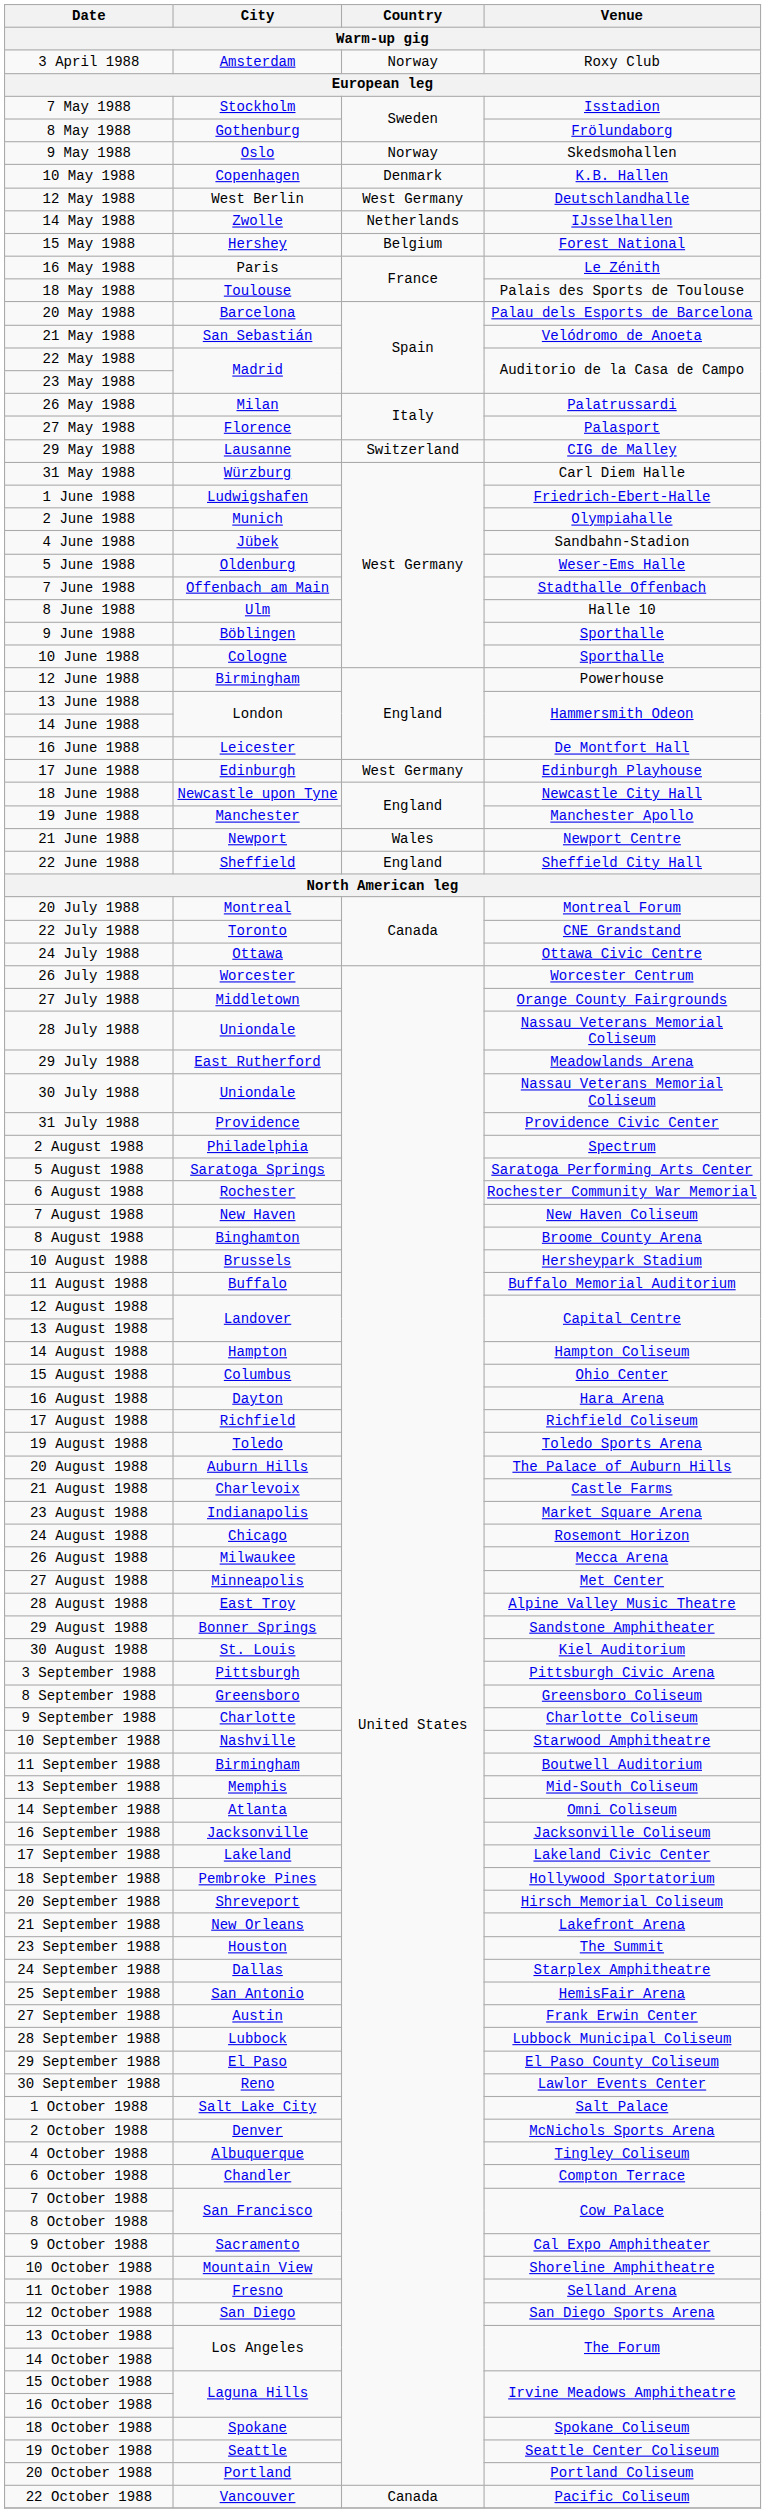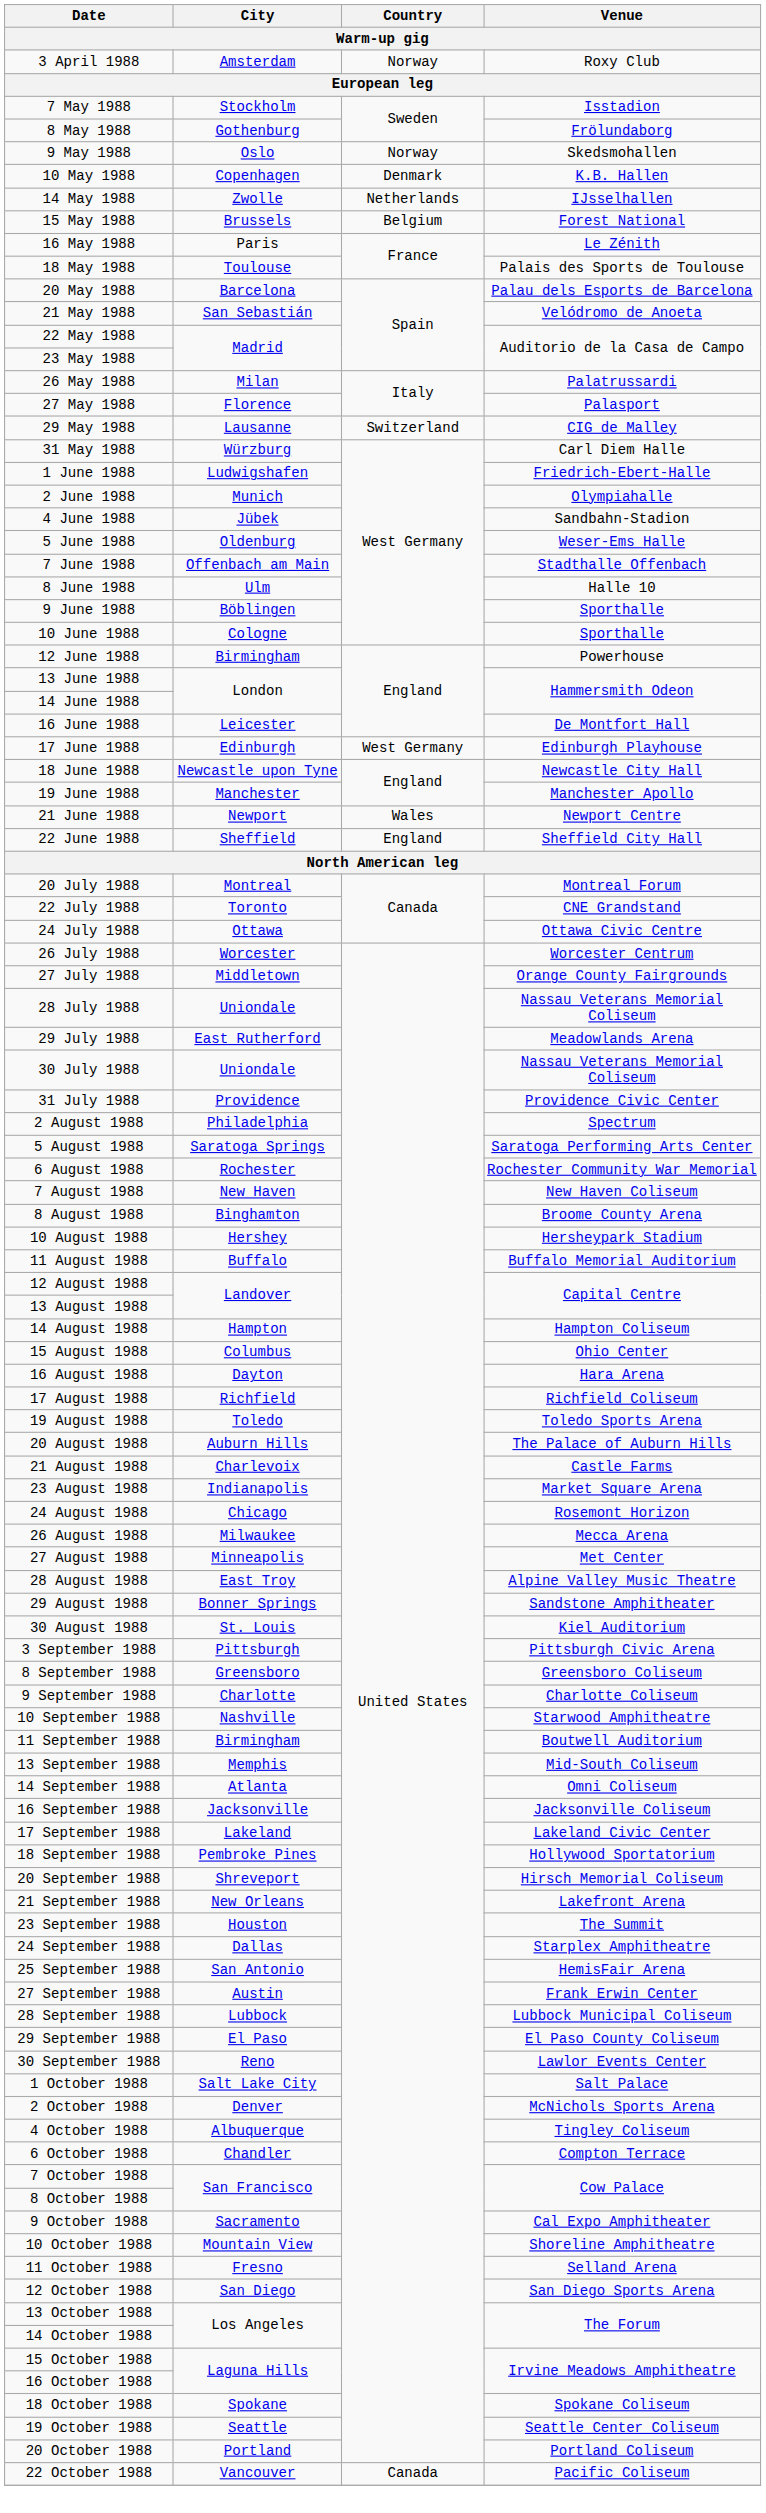- row: 12 May 1988 | West Berlin | West Germany | Deutschlandhalle
15 May 1988 | City: Hershey -> Brussels
10 August 1988 | City: Brussels -> Hershey
